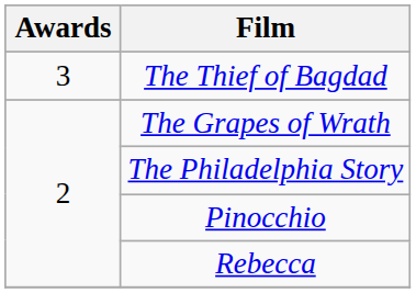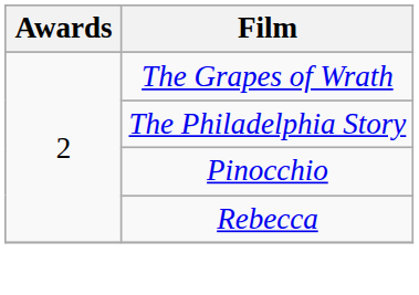- row: 3 | The Thief of Bagdad
